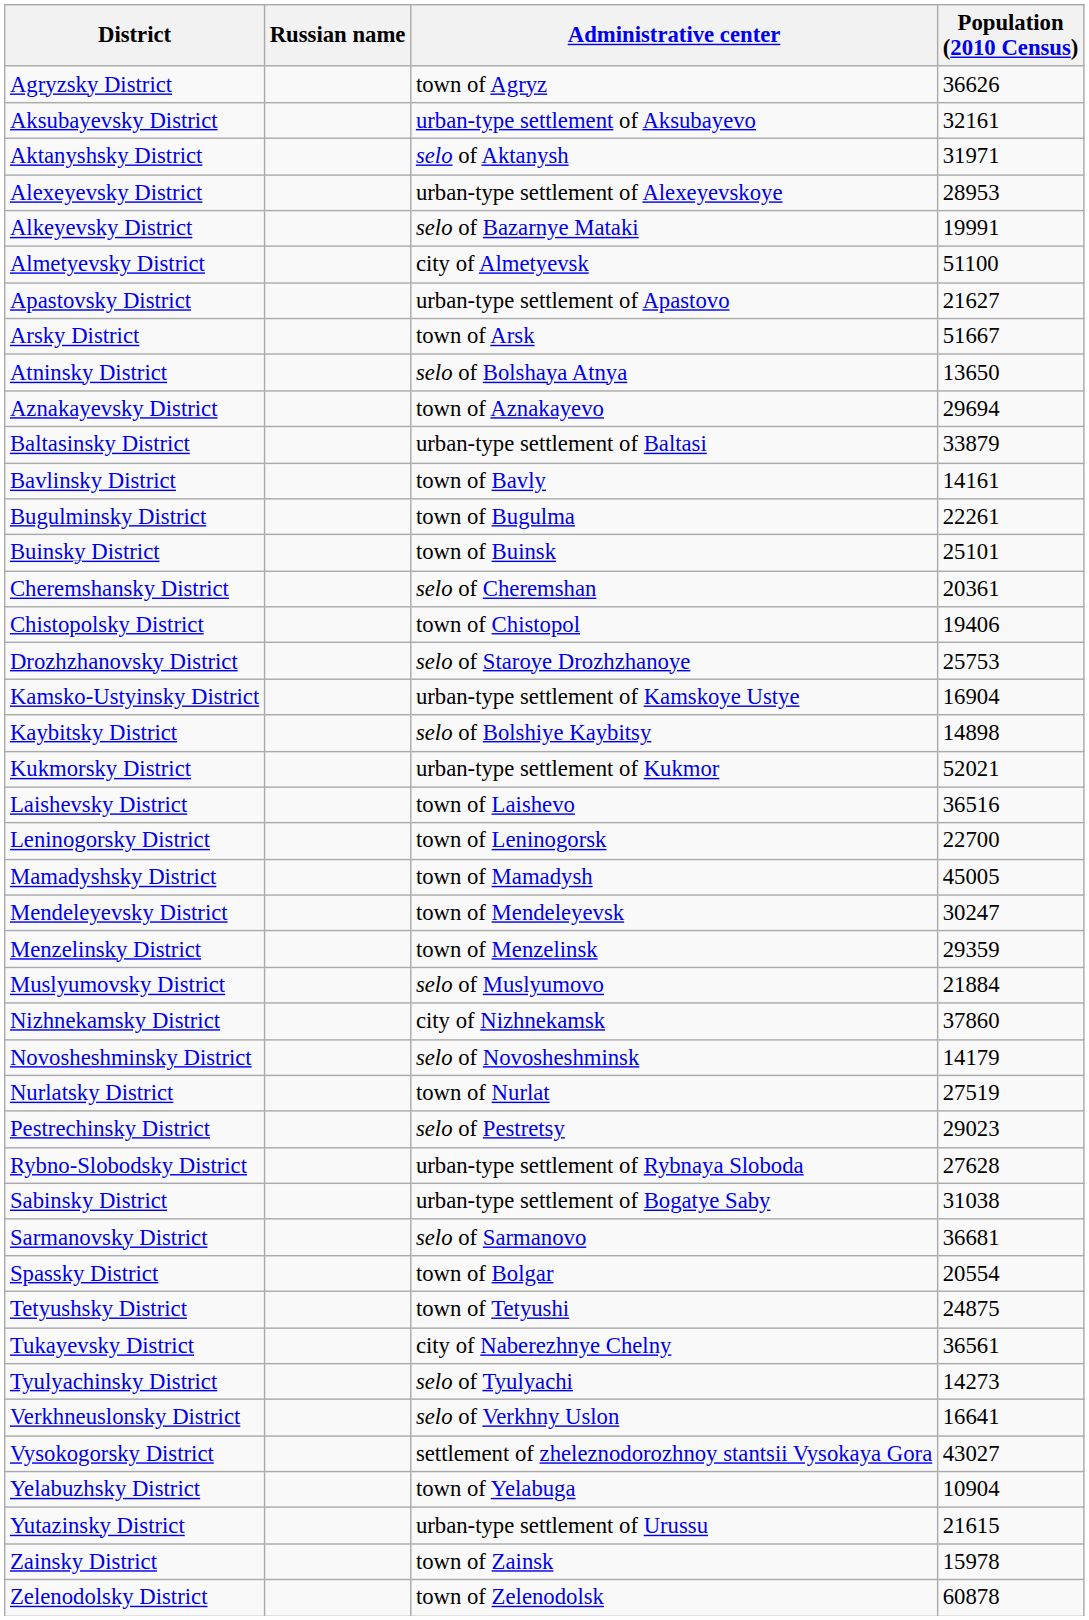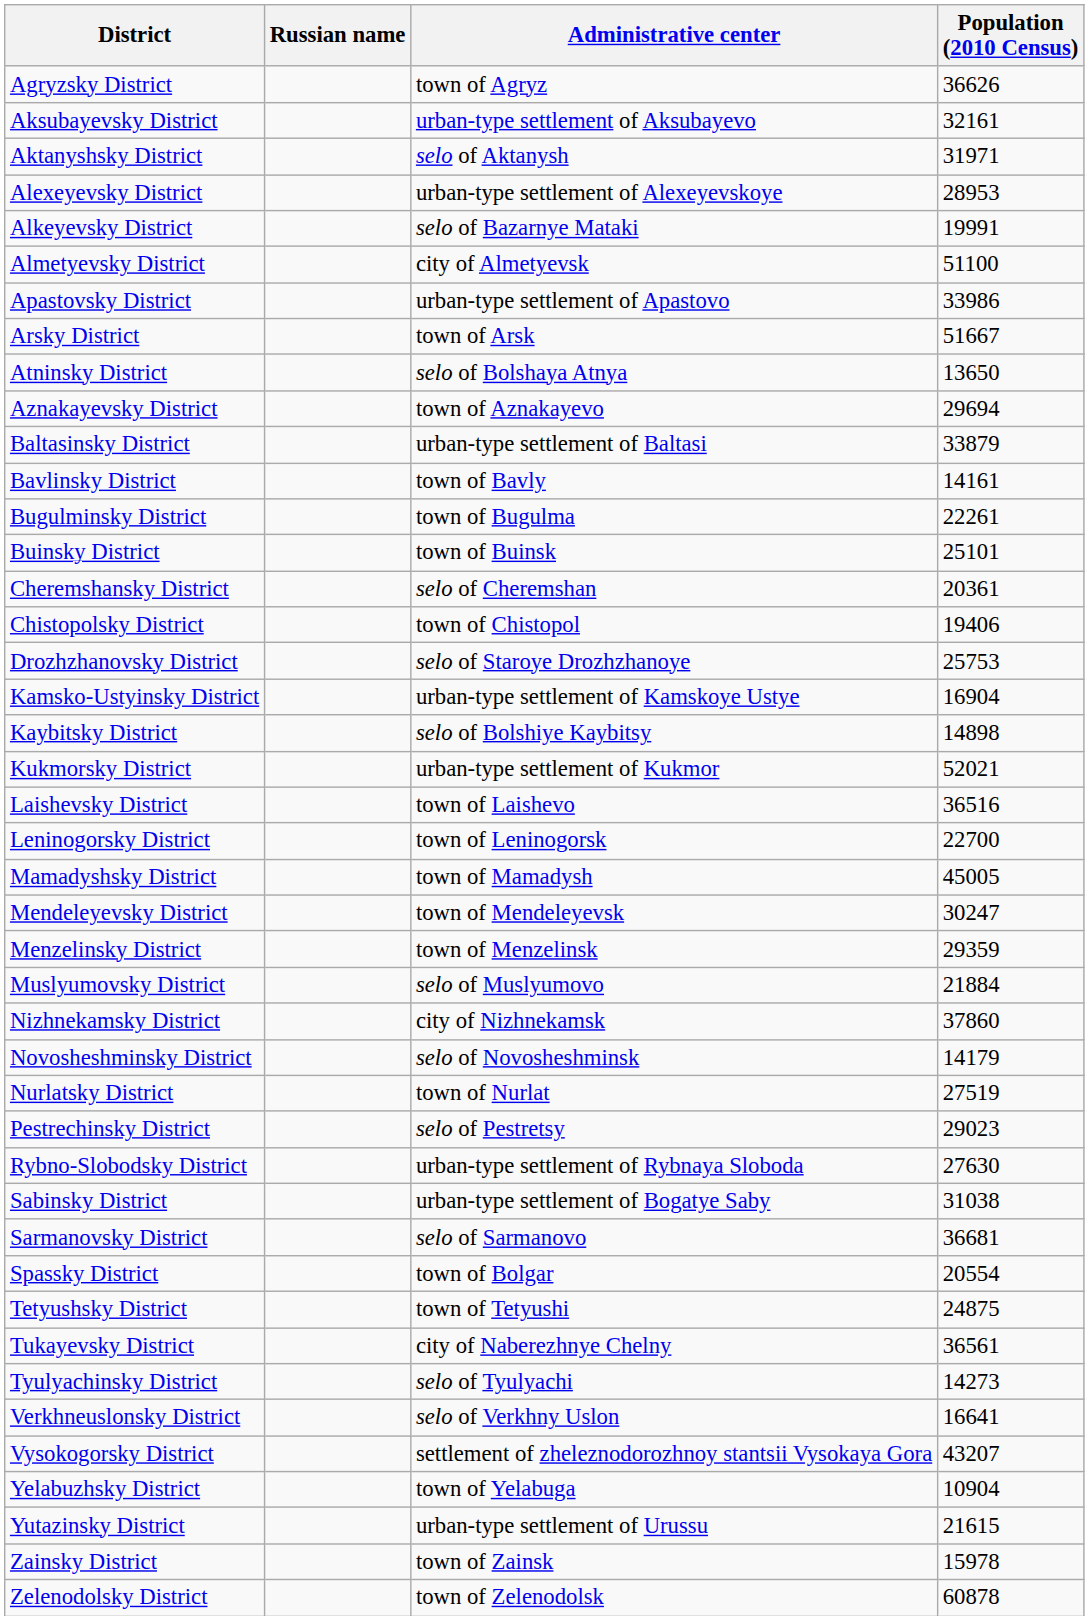Apastovsky District | Population (2010 Census): 21627 -> 33986
Rybno-Slobodsky District | Population (2010 Census): 27628 -> 27630
Vysokogorsky District | Population (2010 Census): 43027 -> 43207
